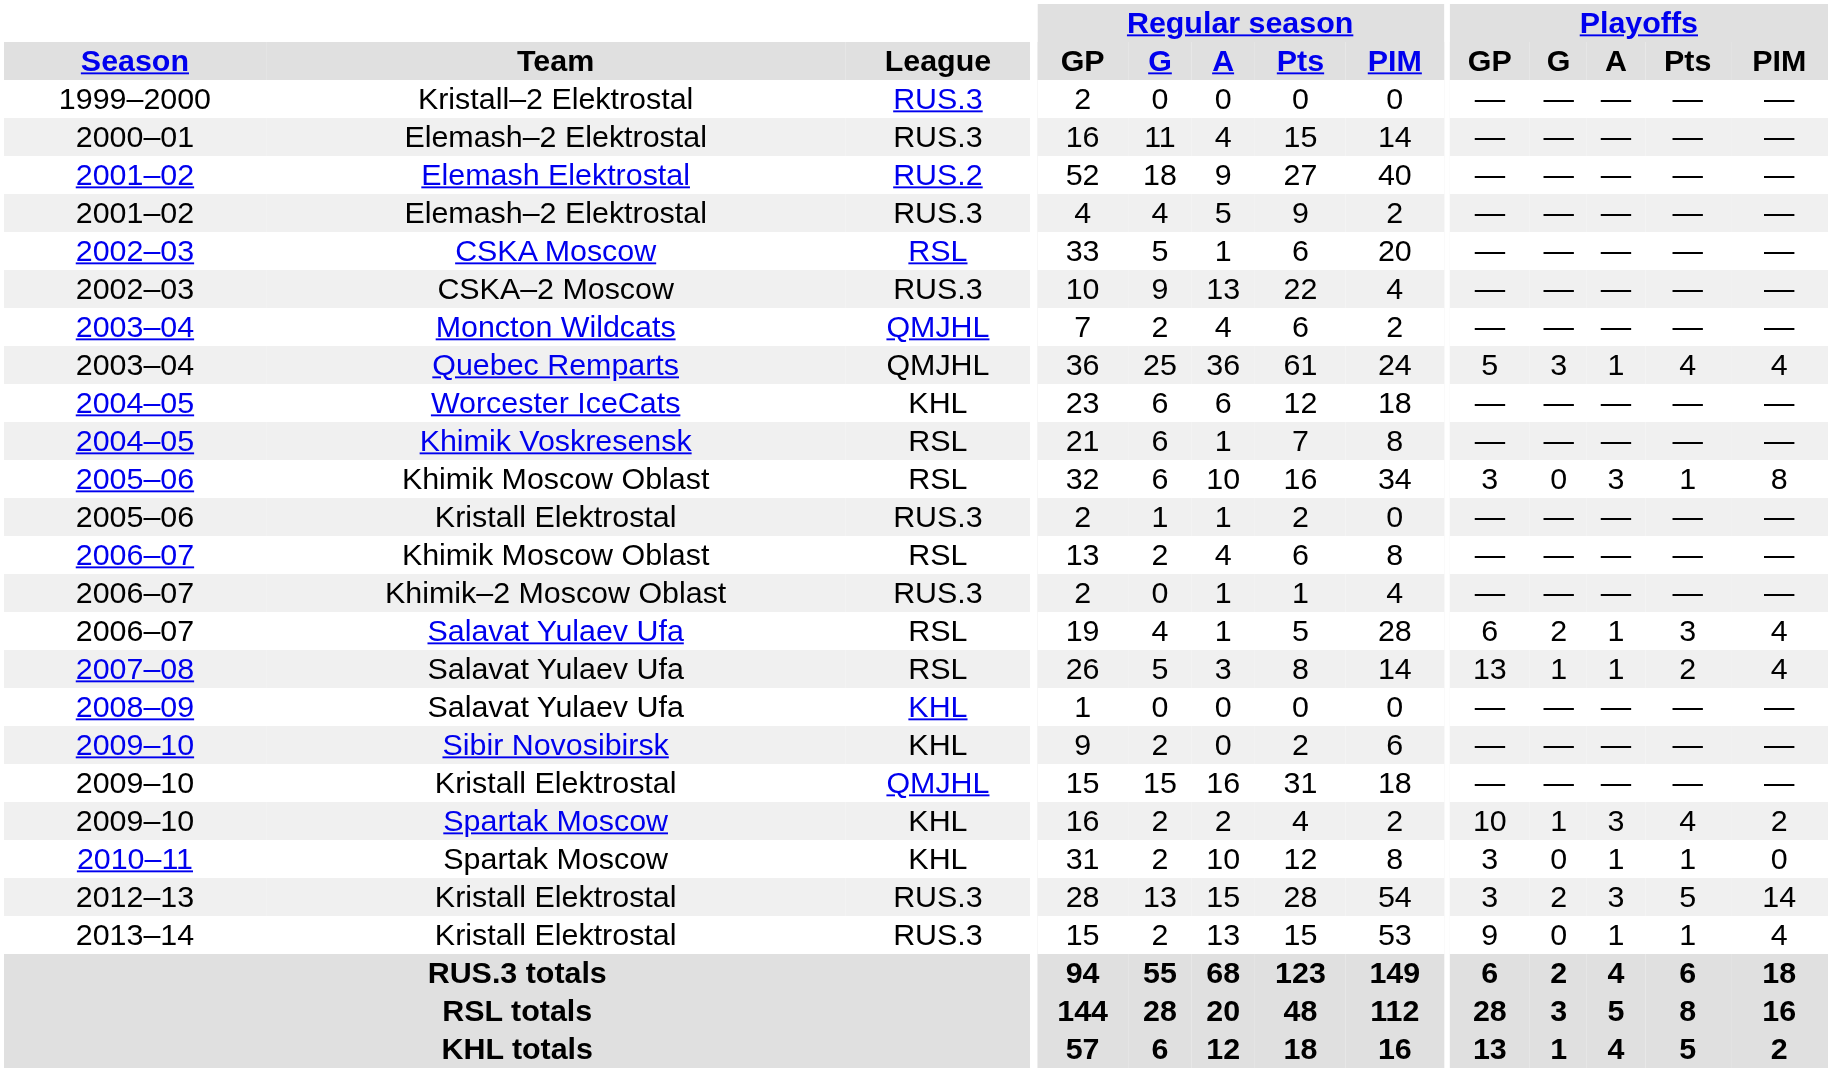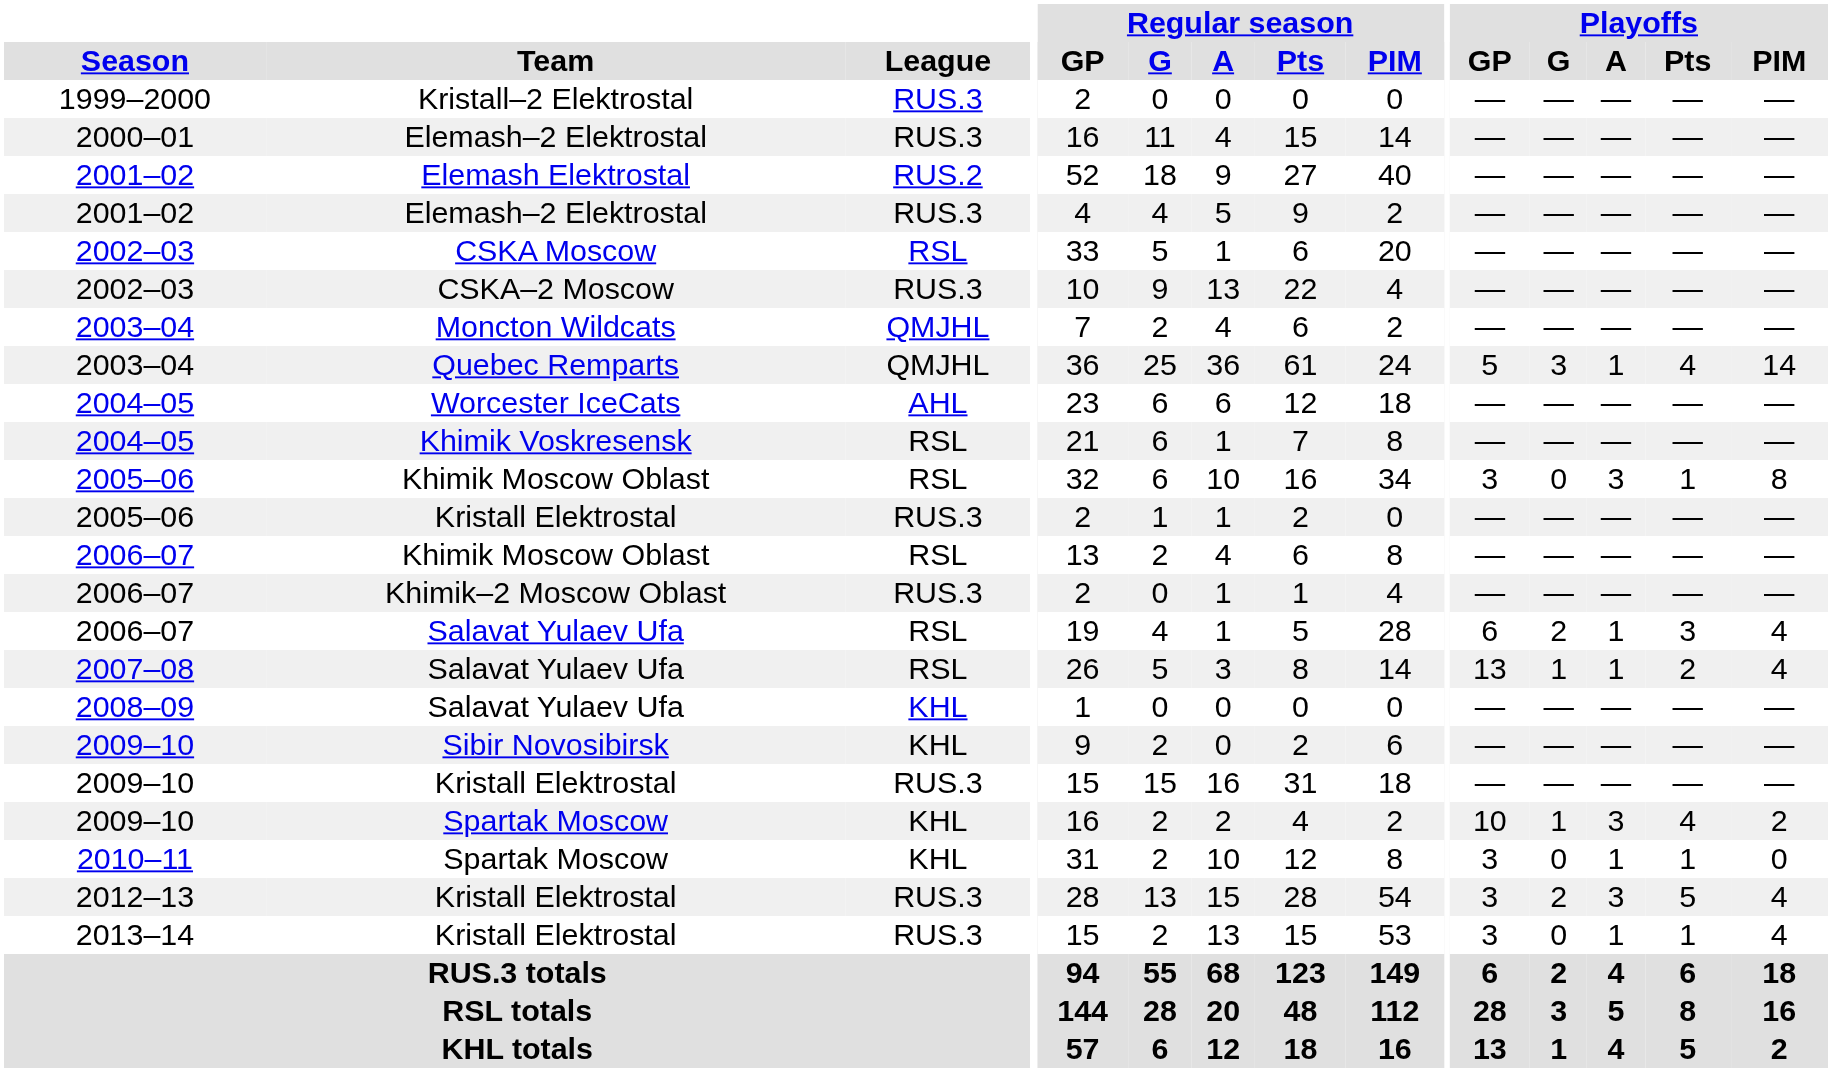Quebec Remparts | Playoffs / PIM: 4 -> 14
Worcester IceCats | League: KHL -> AHL
2009–10 / Kristall Elektrostal | League: QMJHL -> RUS.3
2012–13 / Kristall Elektrostal | Playoffs / PIM: 14 -> 4
2013–14 / Kristall Elektrostal | Playoffs / GP: 9 -> 3
